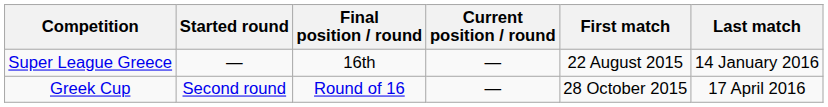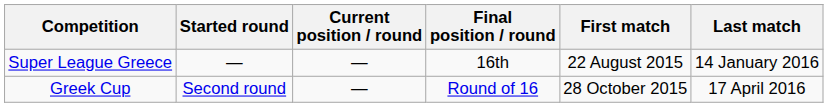columns swapped: Current position / round <-> Final position / round
